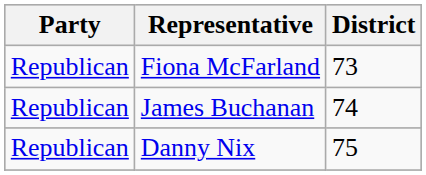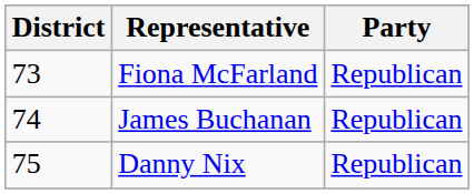columns swapped: District <-> Party
